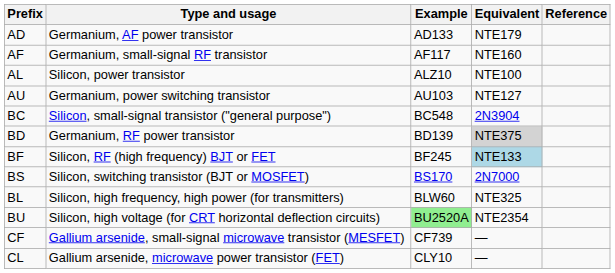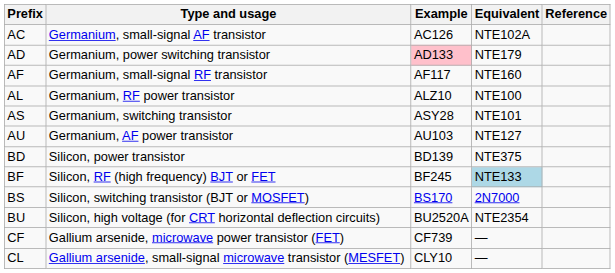+ row: AC | Germanium, small-signal AF transistor | AC126 | NTE102A
AD | Type and usage: Germanium, AF power transistor -> Germanium, power switching transistor
AD | Example: no background -> pink background
AL | Type and usage: Silicon, power transistor -> Germanium, RF power transistor
+ row: AS | Germanium, switching transistor | ASY28 | NTE101
AU | Type and usage: Germanium, power switching transistor -> Germanium, AF power transistor
- row: BC | Silicon, small-signal transistor ("general purpose") | BC548 | 2N3904
BD | Type and usage: Germanium, RF power transistor -> Silicon, power transistor
BD | Equivalent: lightgrey background -> no background
- row: BL | Silicon, high frequency, high power (for transmitters) | BLW60 | NTE325
BU | Example: lightgreen background -> no background
CF | Type and usage: Gallium arsenide, small-signal microwave transistor (MESFET) -> Gallium arsenide, microwave power transistor (FET)
CL | Type and usage: Gallium arsenide, microwave power transistor (FET) -> Gallium arsenide, small-signal microwave transistor (MESFET)
